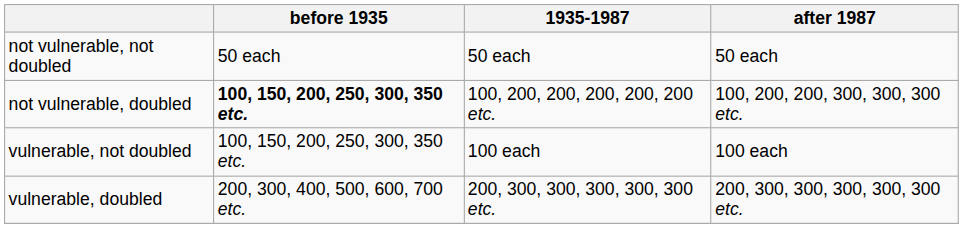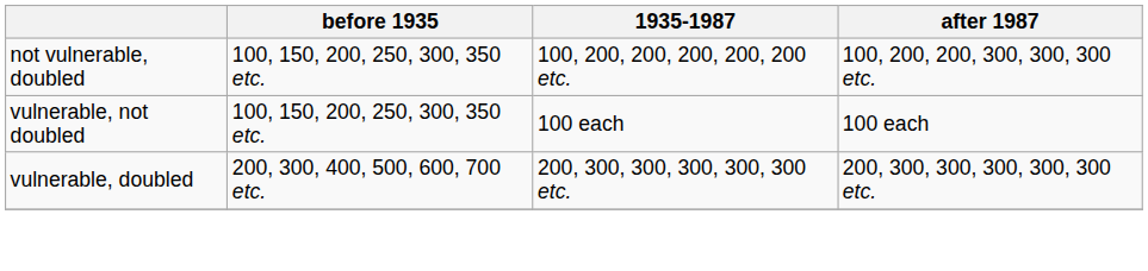- row: not vulnerable, not doubled | 50 each | 50 each | 50 each
not vulnerable, doubled | before 1935: bold -> normal
